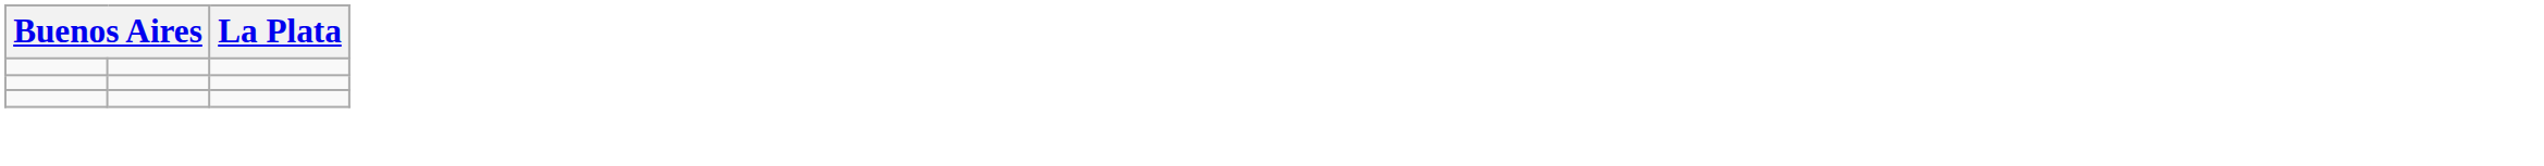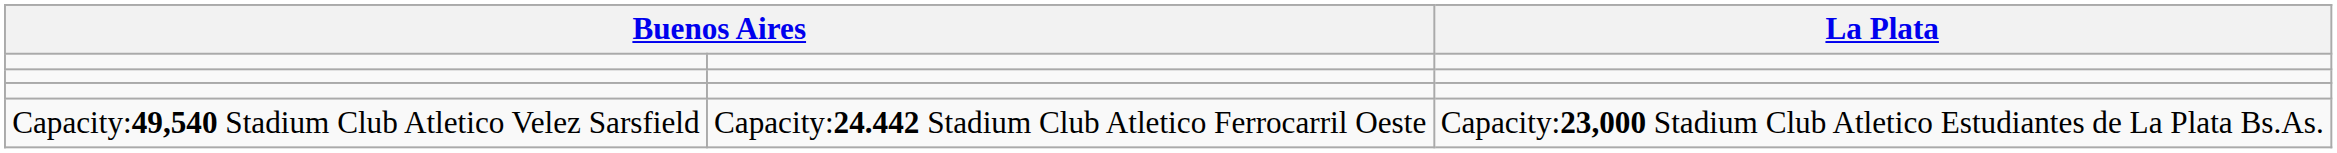+ row: Capacity:49,540 Stadium Club Atletico Velez Sarsfield | Capacity:24.442 Stadium Club Atletico Ferrocarril Oeste | Capacity:23,000 Stadium Club Atletico Estudiantes de La Plata Bs.As.
